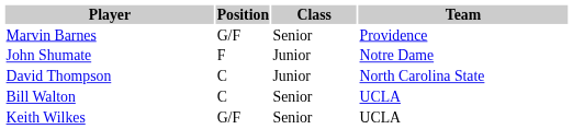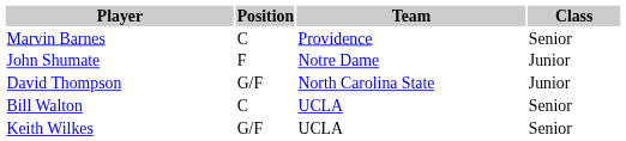columns swapped: Class <-> Team
Marvin Barnes | Position: G/F -> C
David Thompson | Position: C -> G/F
